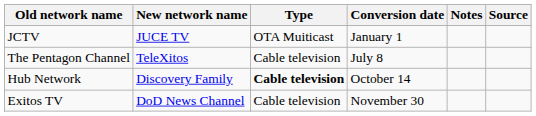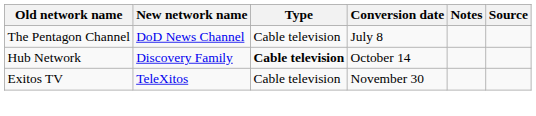- row: JCTV | JUCE TV | OTA Muiticast | January 1
The Pentagon Channel | New network name: TeleXitos -> DoD News Channel
Exitos TV | New network name: DoD News Channel -> TeleXitos
